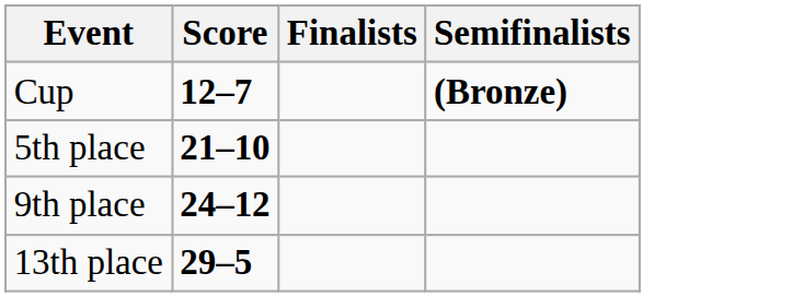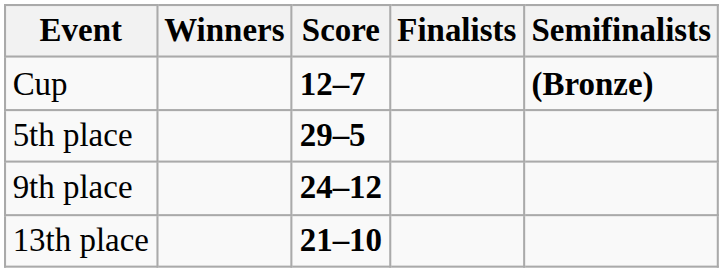+ column: Winners
5th place | Score: 21–10 -> 29–5
13th place | Score: 29–5 -> 21–10
